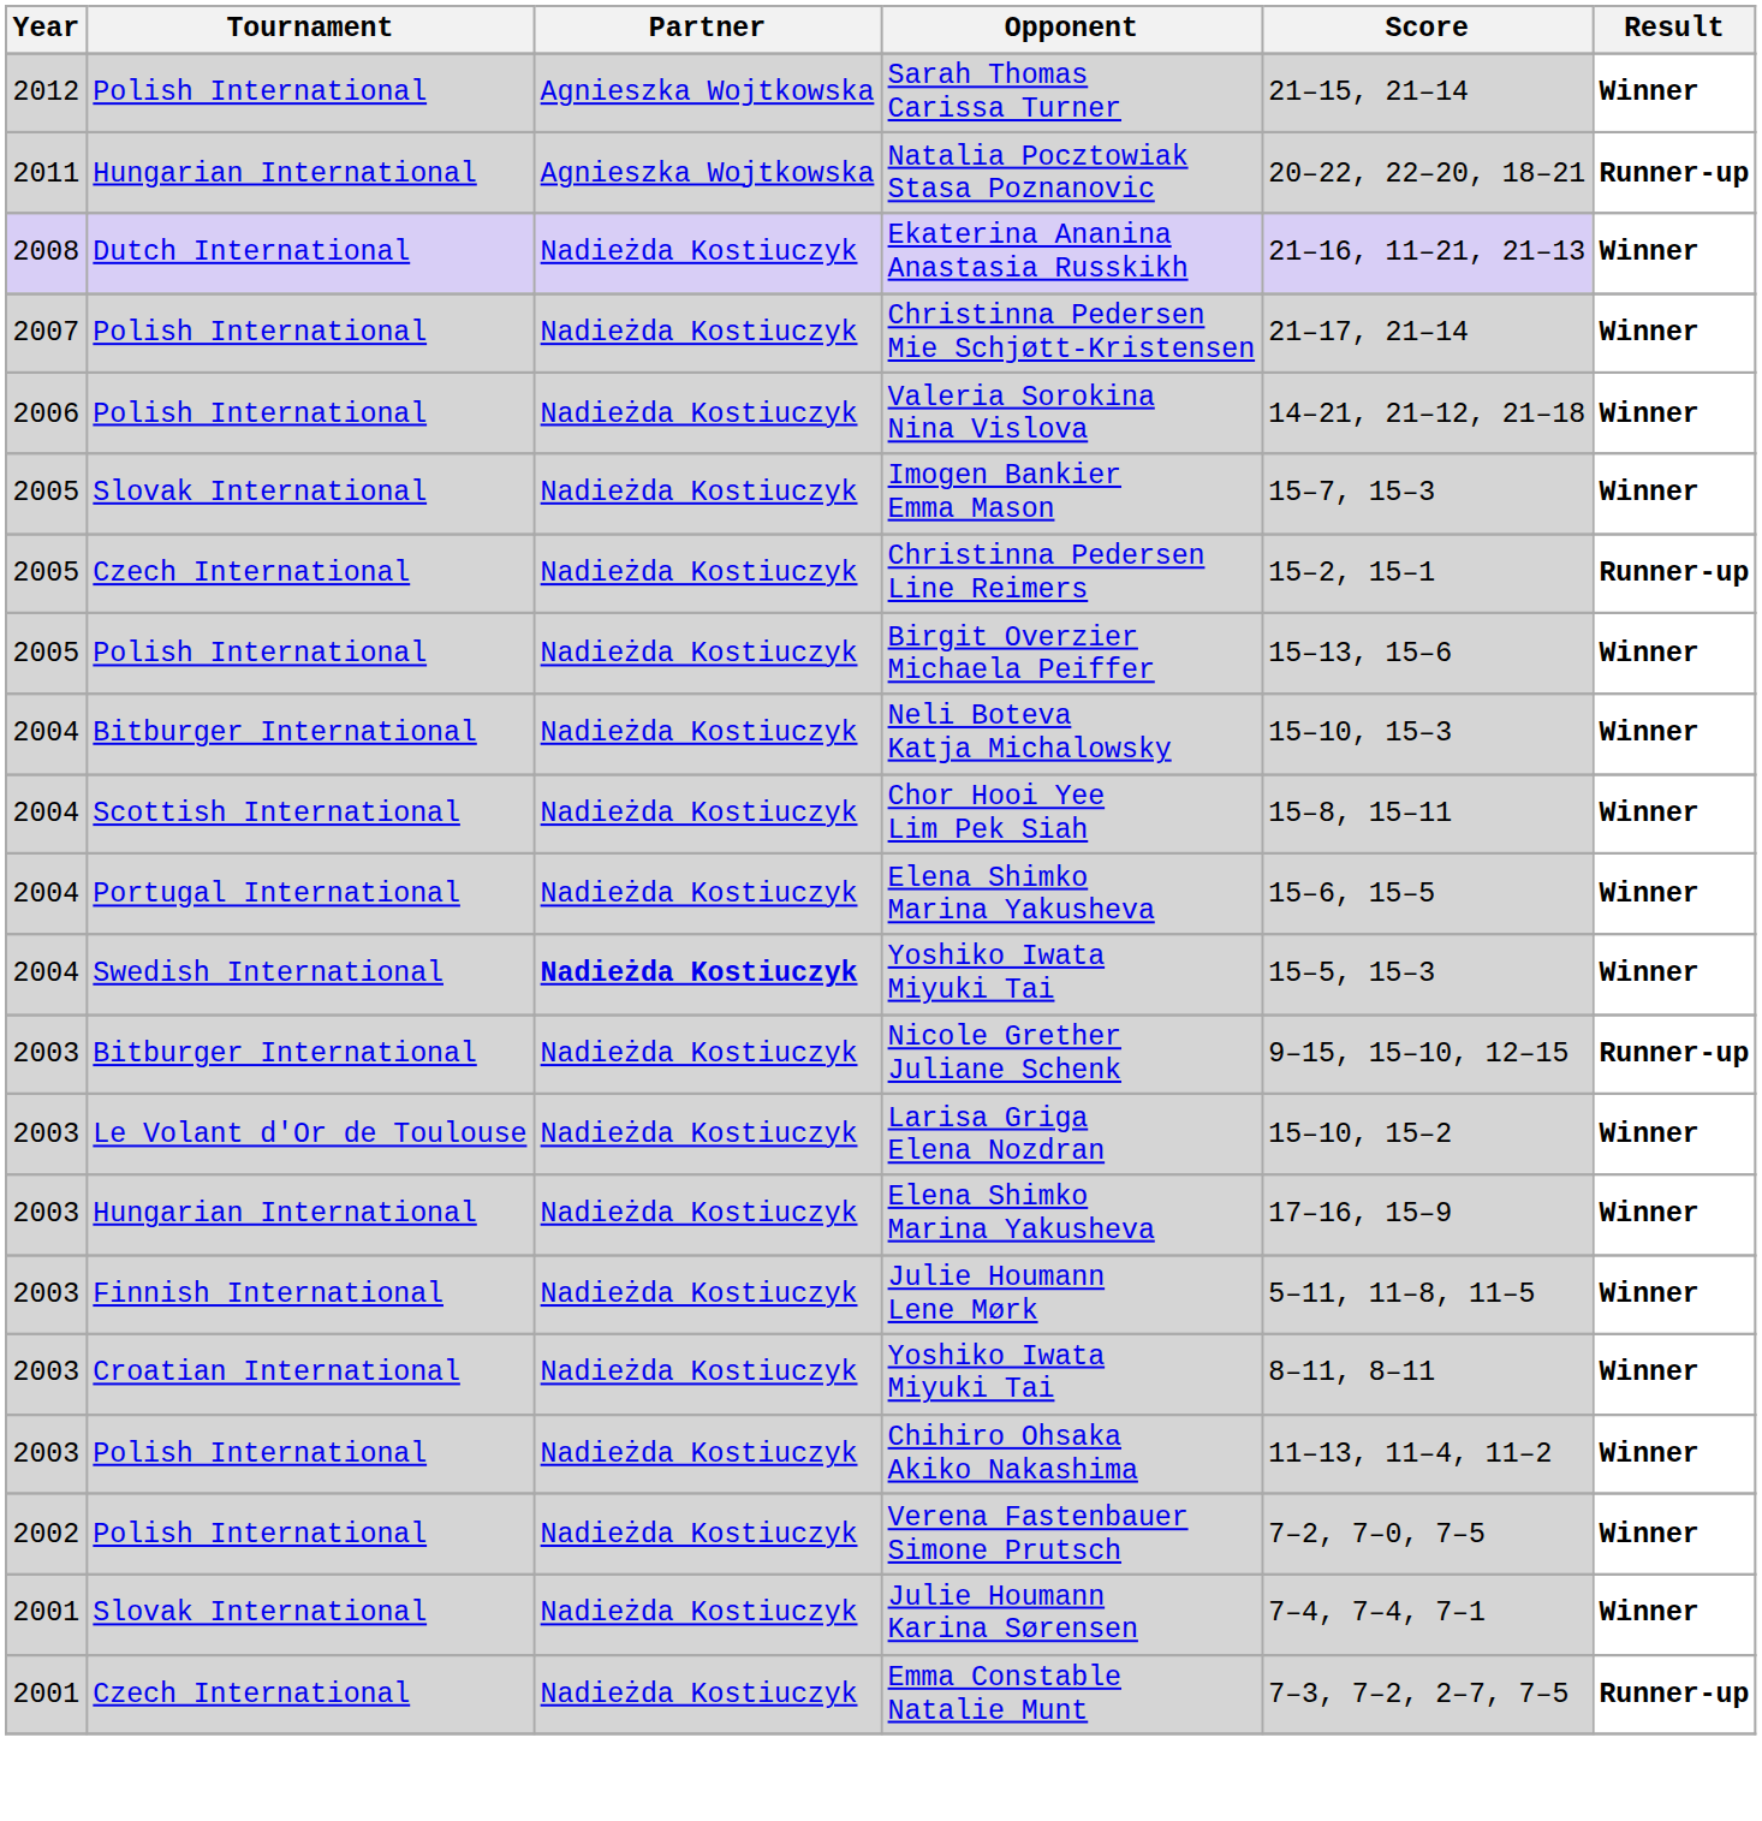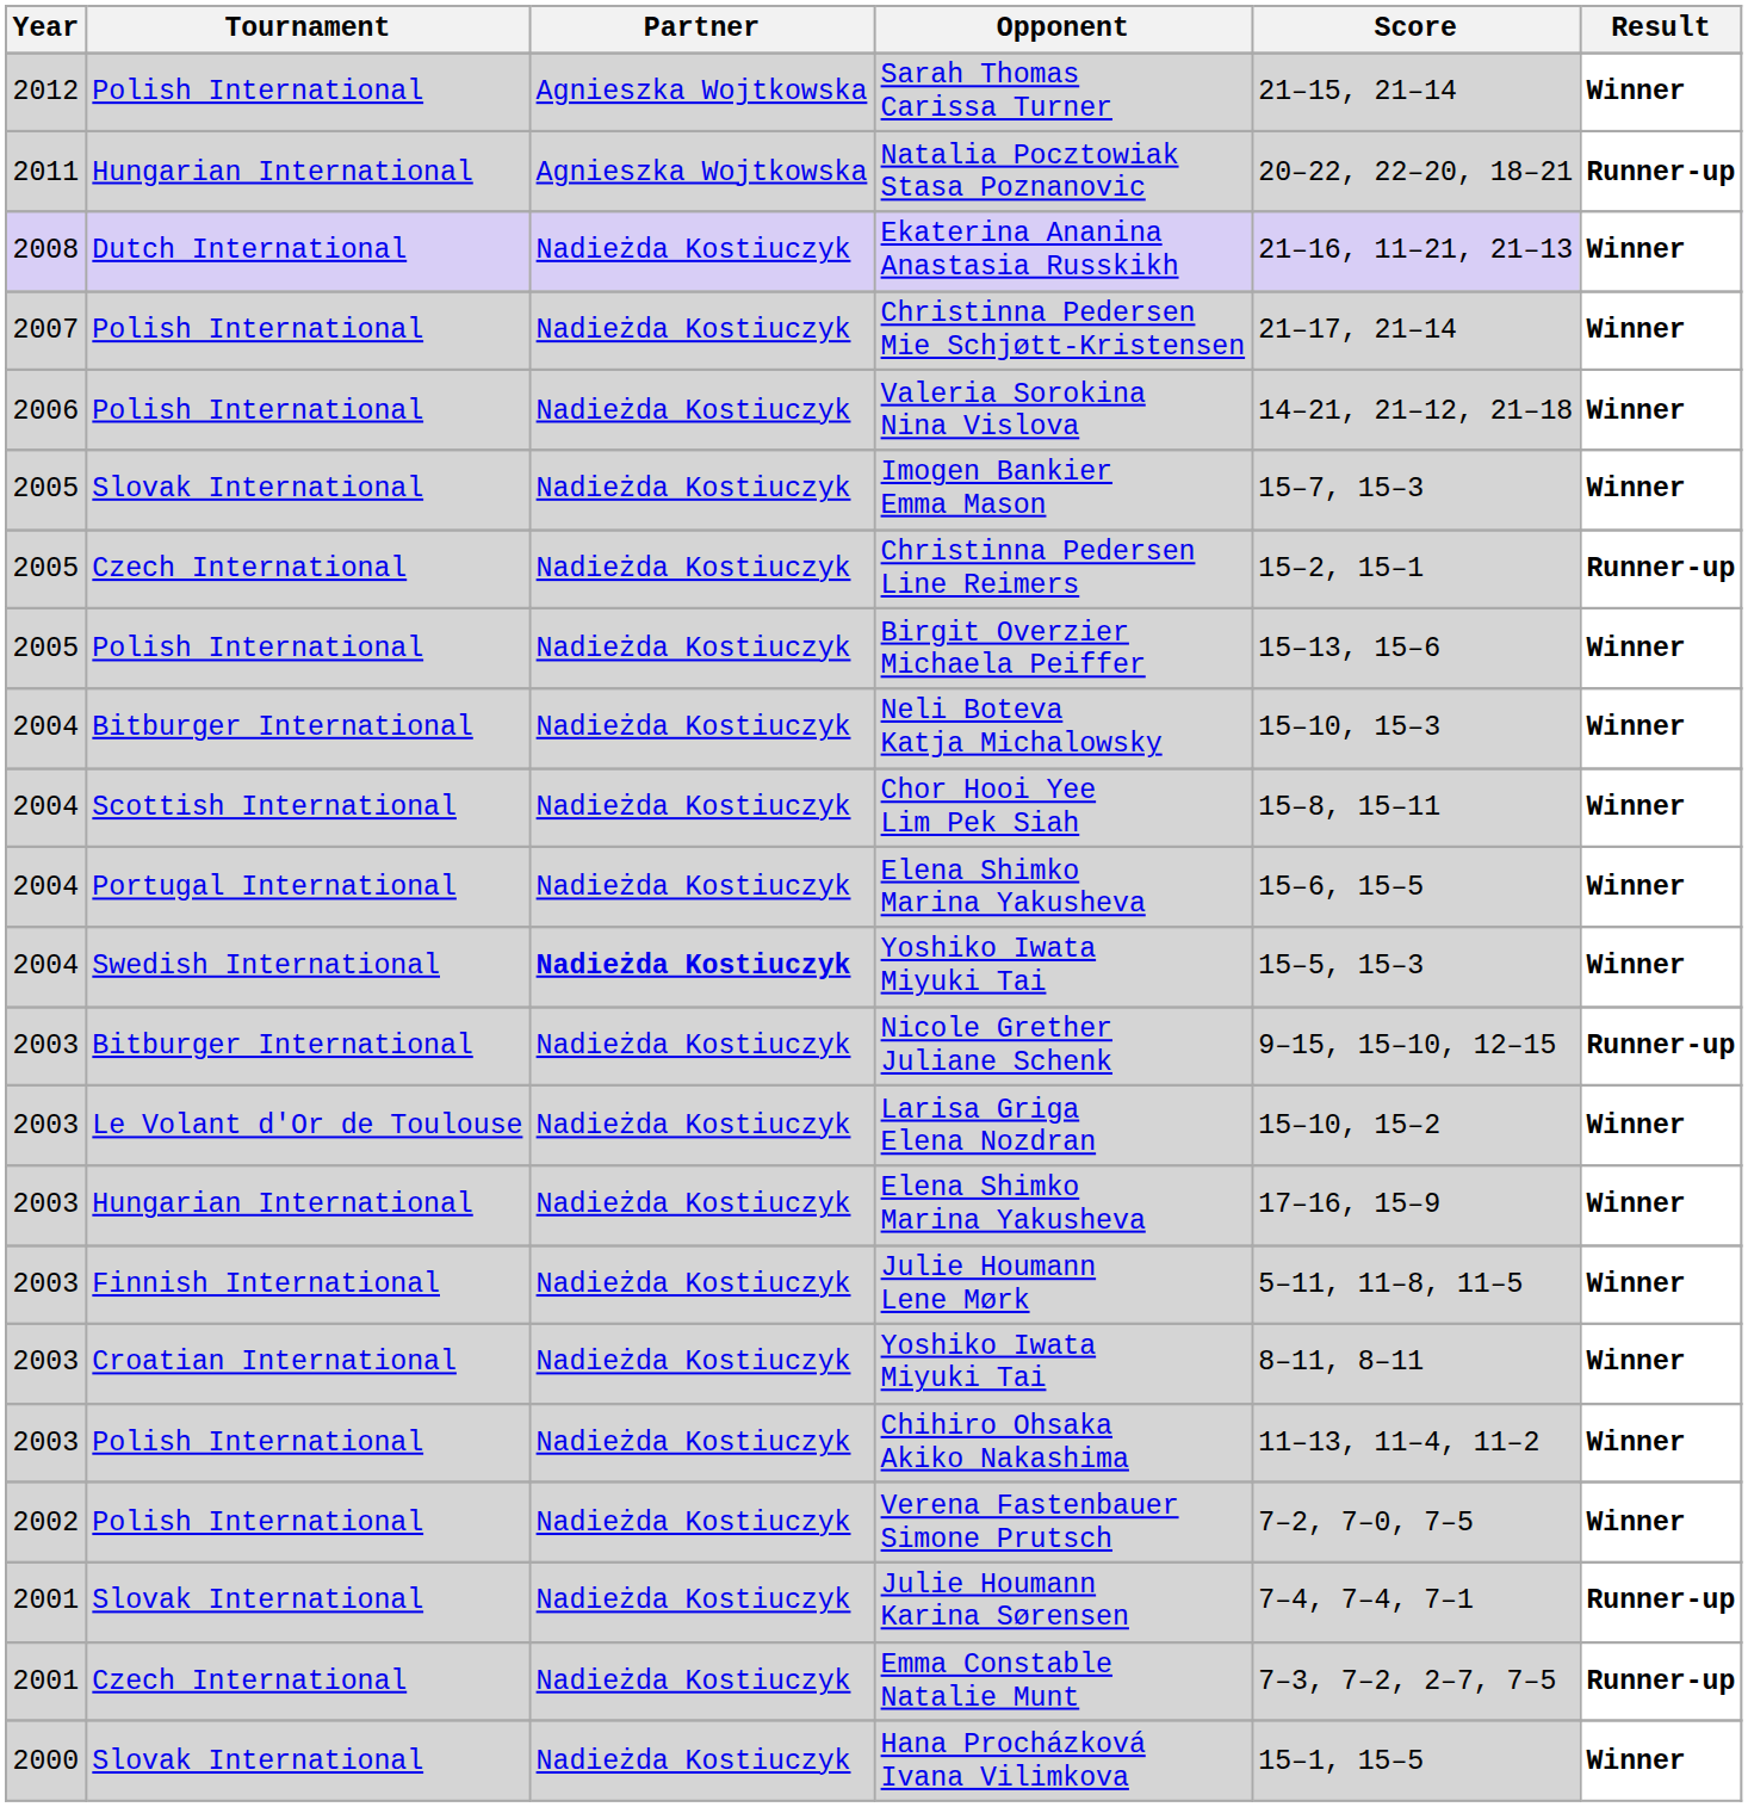Julie Houmann Karina Sørensen | Result: Winner -> Runner-up
+ row: 2000 | Slovak International | Nadieżda Kostiuczyk | Hana Procházková Ivana Vilimkova | 15–1, 15–5 | Winner
